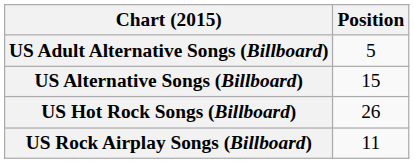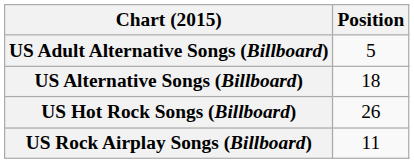US Alternative Songs (Billboard) | Position: 15 -> 18
